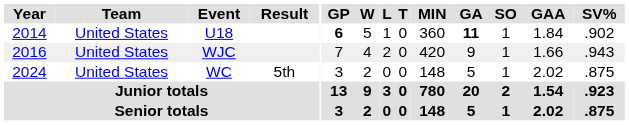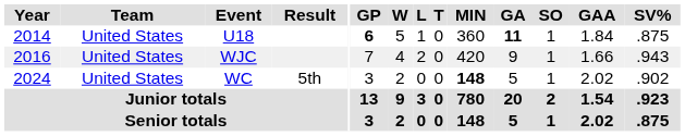U18 | SV%: .902 -> .875
WC | MIN: normal -> bold
WC | SV%: .875 -> .902
